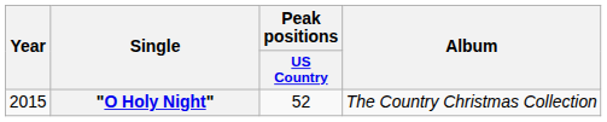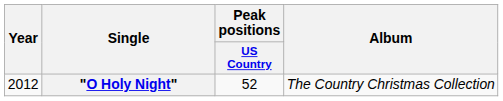"O Holy Night" | Year: 2015 -> 2012
